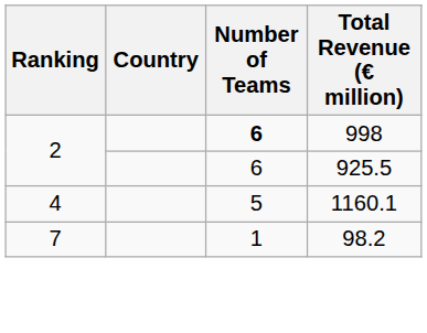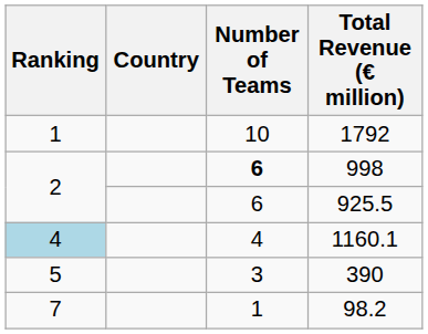+ row: 1 | 10 | 1792
1160.1 | Ranking: no background -> lightblue background
1160.1 | Number of Teams: 5 -> 4
+ row: 5 | 3 | 390
